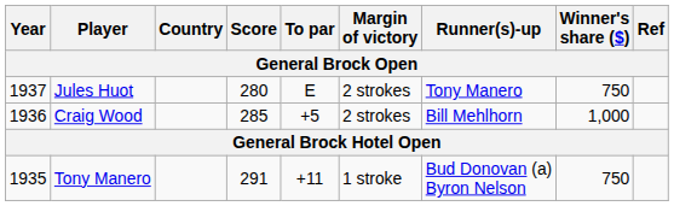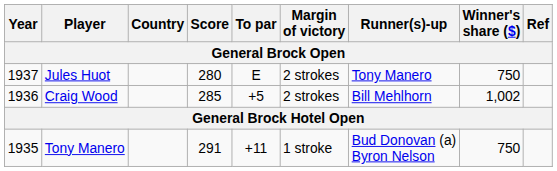Craig Wood | Winner's share ($): 1,000 -> 1,002
